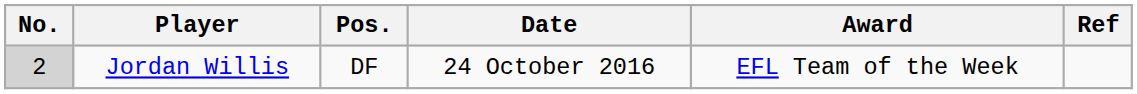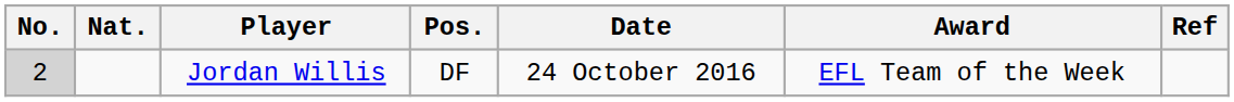+ column: Nat.
